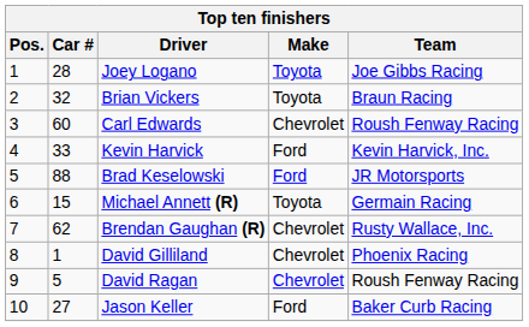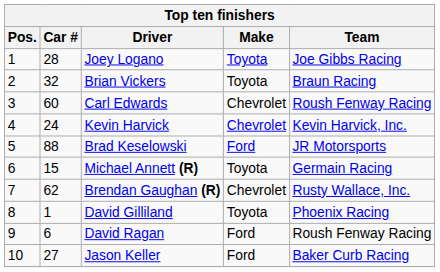Kevin Harvick | Car #: 33 -> 24
Kevin Harvick | Make: Ford -> Chevrolet
David Gilliland | Make: Chevrolet -> Toyota
David Ragan | Car #: 5 -> 6
David Ragan | Make: Chevrolet -> Ford
